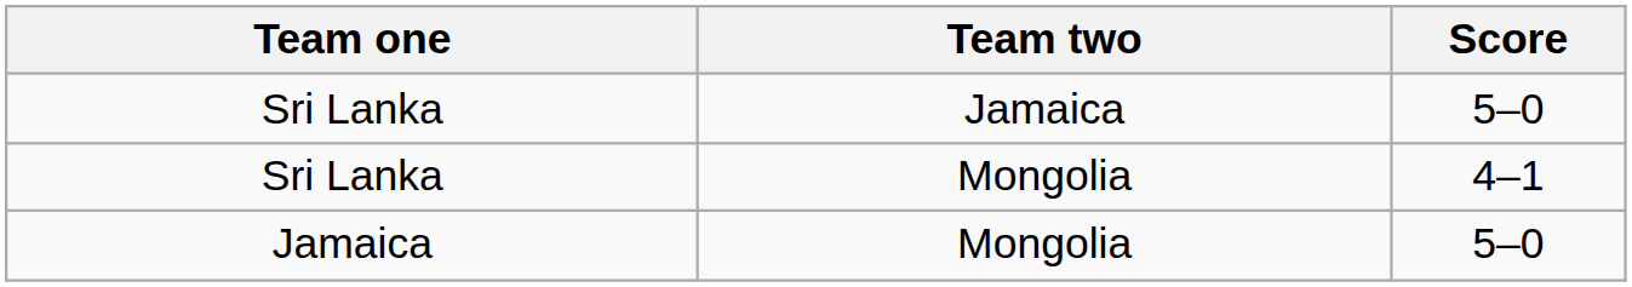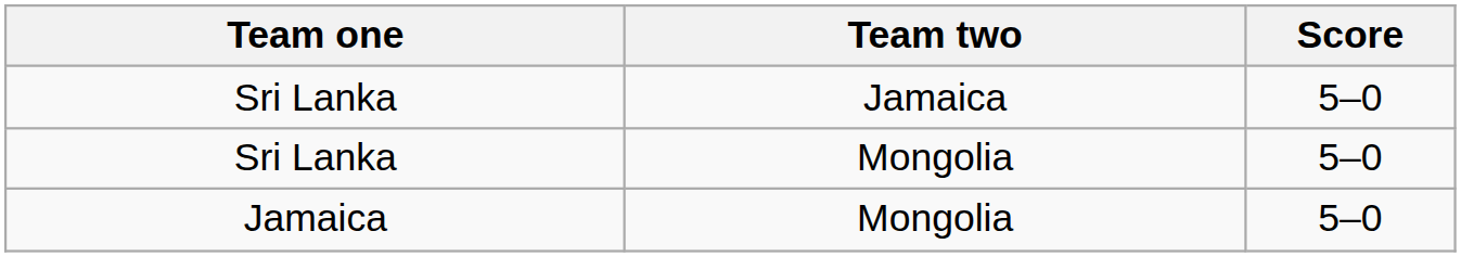Sri Lanka / Mongolia | Score: 4–1 -> 5–0
